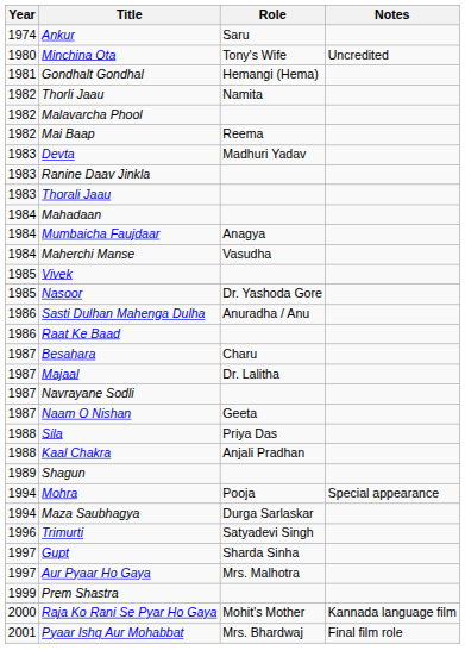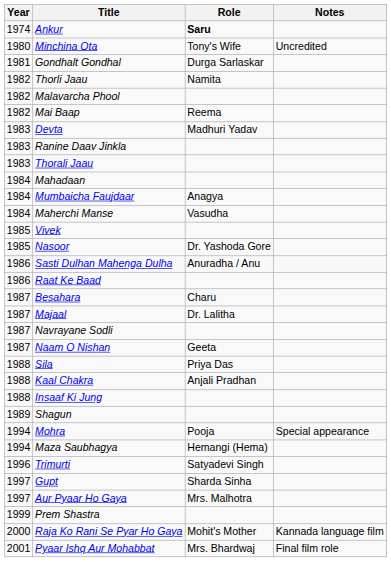Ankur | Role: normal -> bold
Gondhalt Gondhal | Role: Hemangi (Hema) -> Durga Sarlaskar
+ row: 1988 | Insaaf Ki Jung
Maza Saubhagya | Role: Durga Sarlaskar -> Hemangi (Hema)
